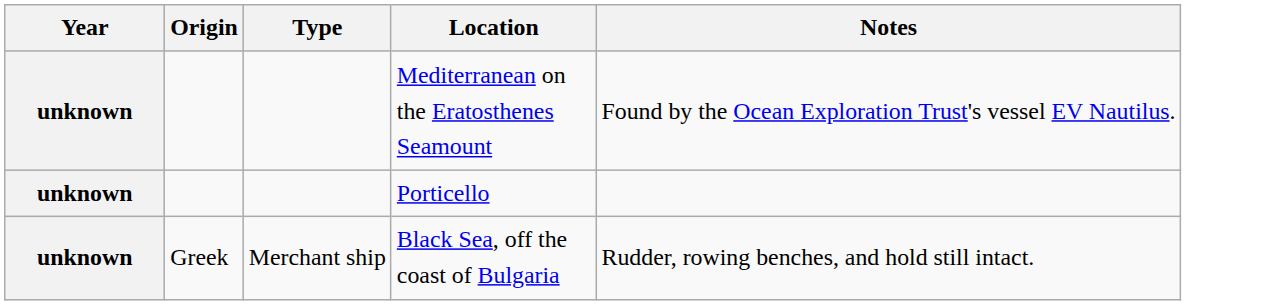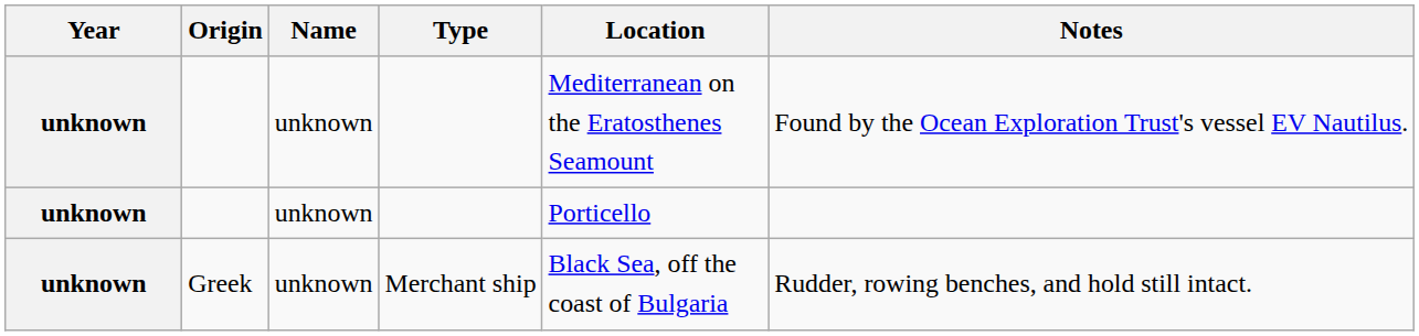+ column: Name | unknown | unknown | unknown
